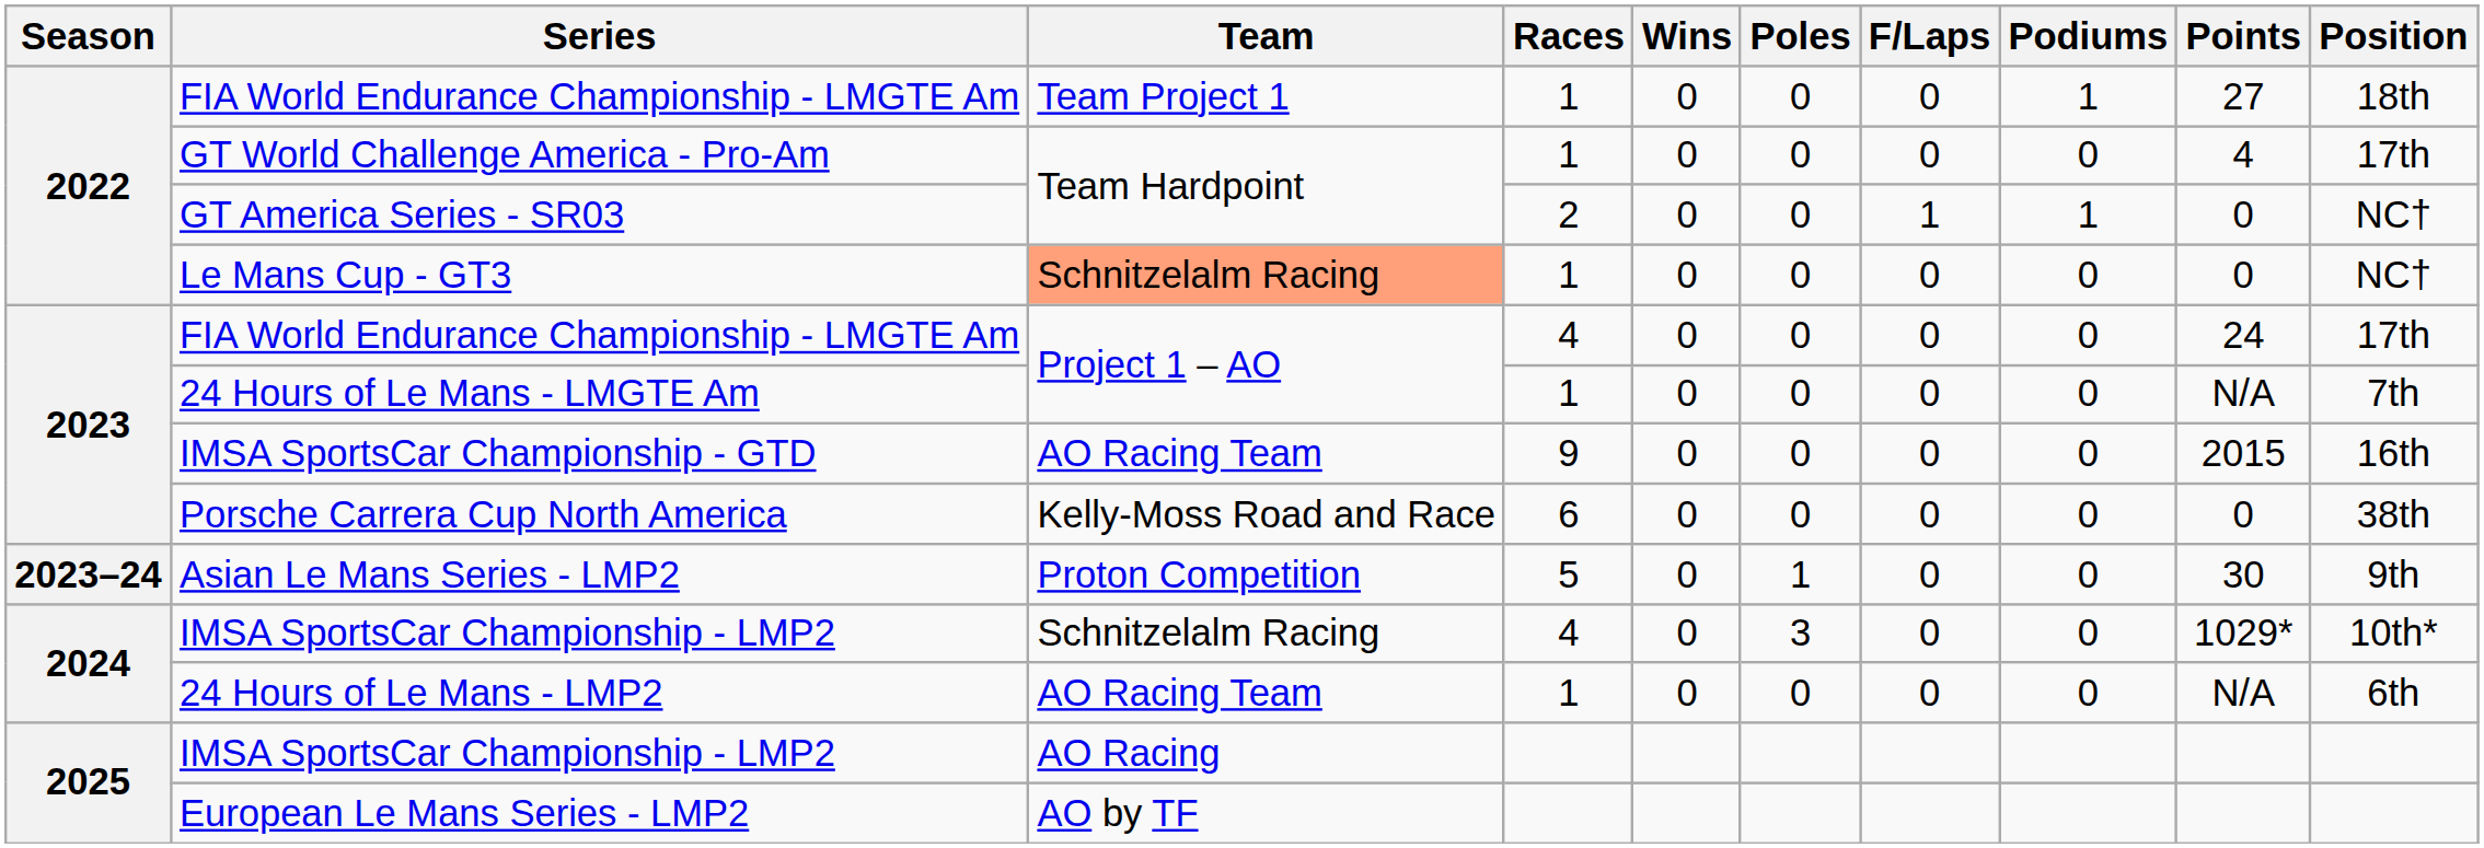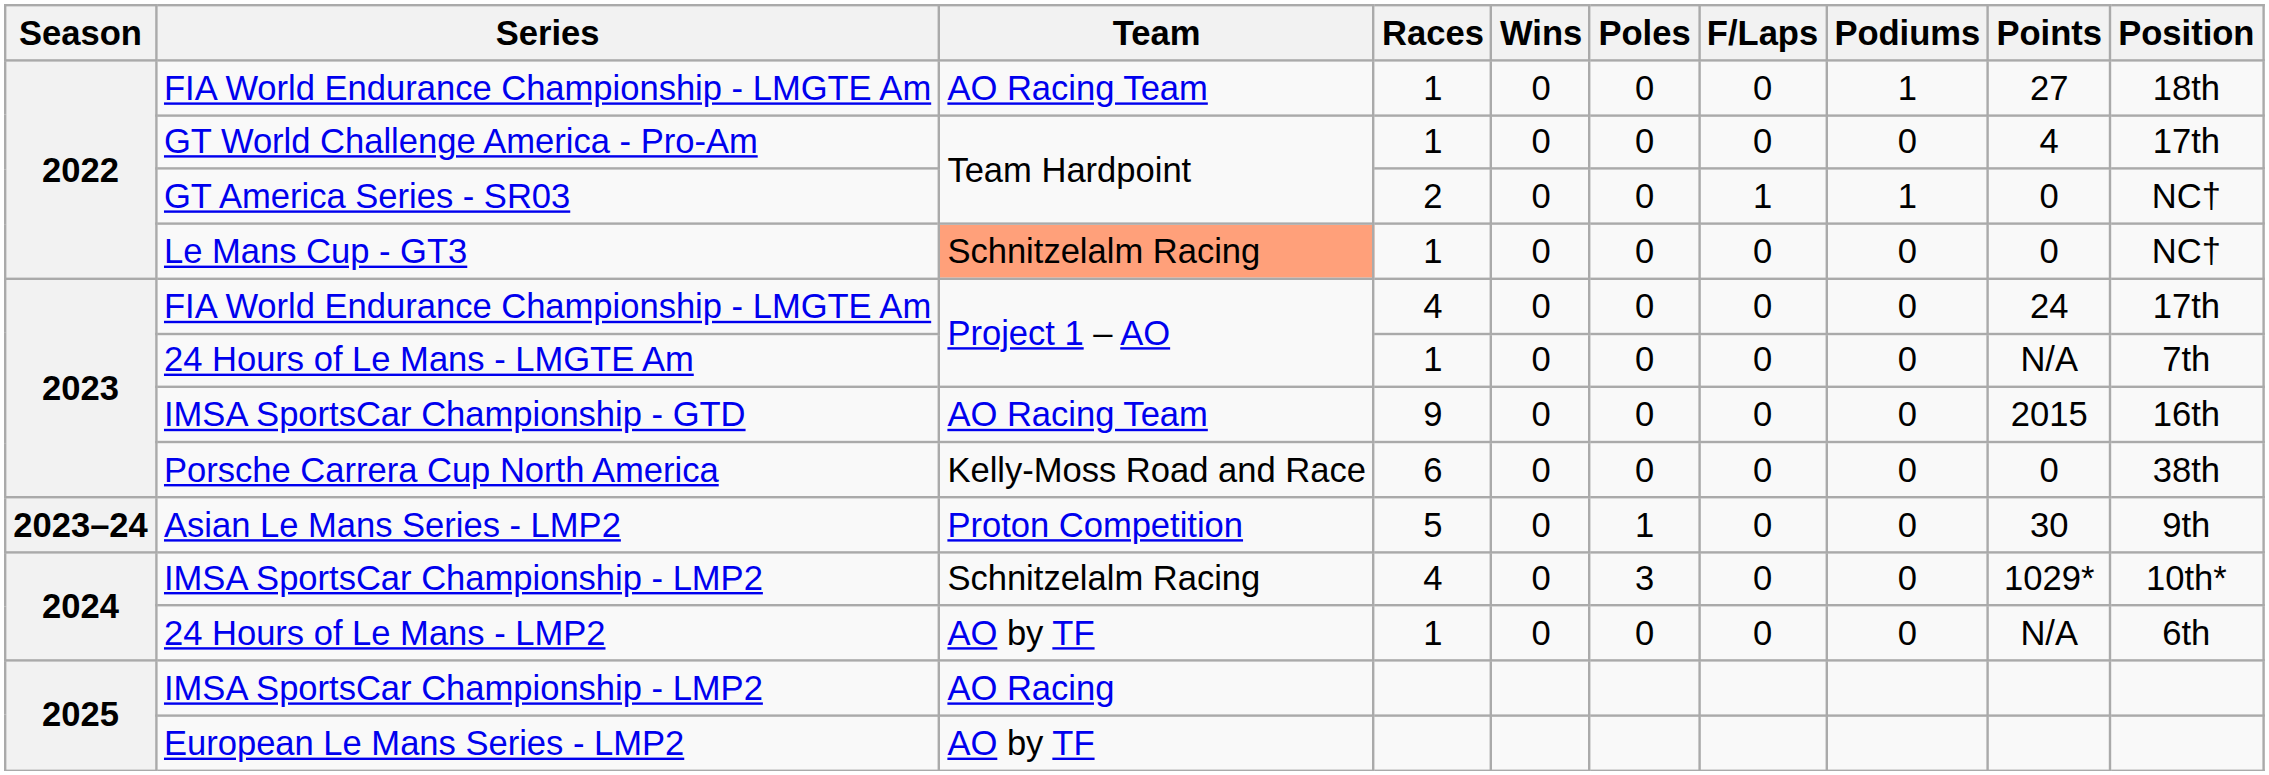FIA World Endurance Championship - LMGTE Am / 1 | Team: Team Project 1 -> AO Racing Team
24 Hours of Le Mans - LMP2 | Team: AO Racing Team -> AO by TF
